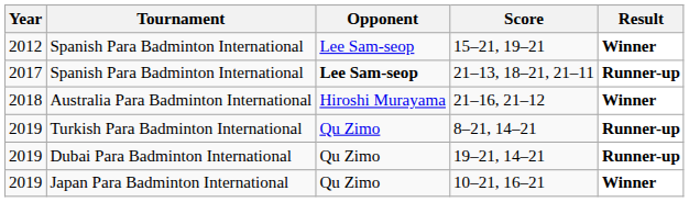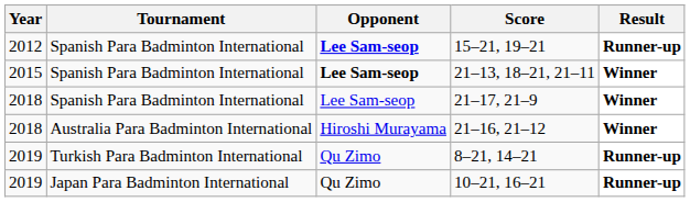15–21, 19–21 | Opponent: normal -> bold
15–21, 19–21 | Result: Winner -> Runner-up
21–13, 18–21, 21–11 | Year: 2017 -> 2015
21–13, 18–21, 21–11 | Result: Runner-up -> Winner
+ row: 2018 | Spanish Para Badminton International | Lee Sam-seop | 21–17, 21–9 | Winner
- row: 2019 | Dubai Para Badminton International | Qu Zimo | 19–21, 14–21 | Runner-up
10–21, 16–21 | Result: Winner -> Runner-up
